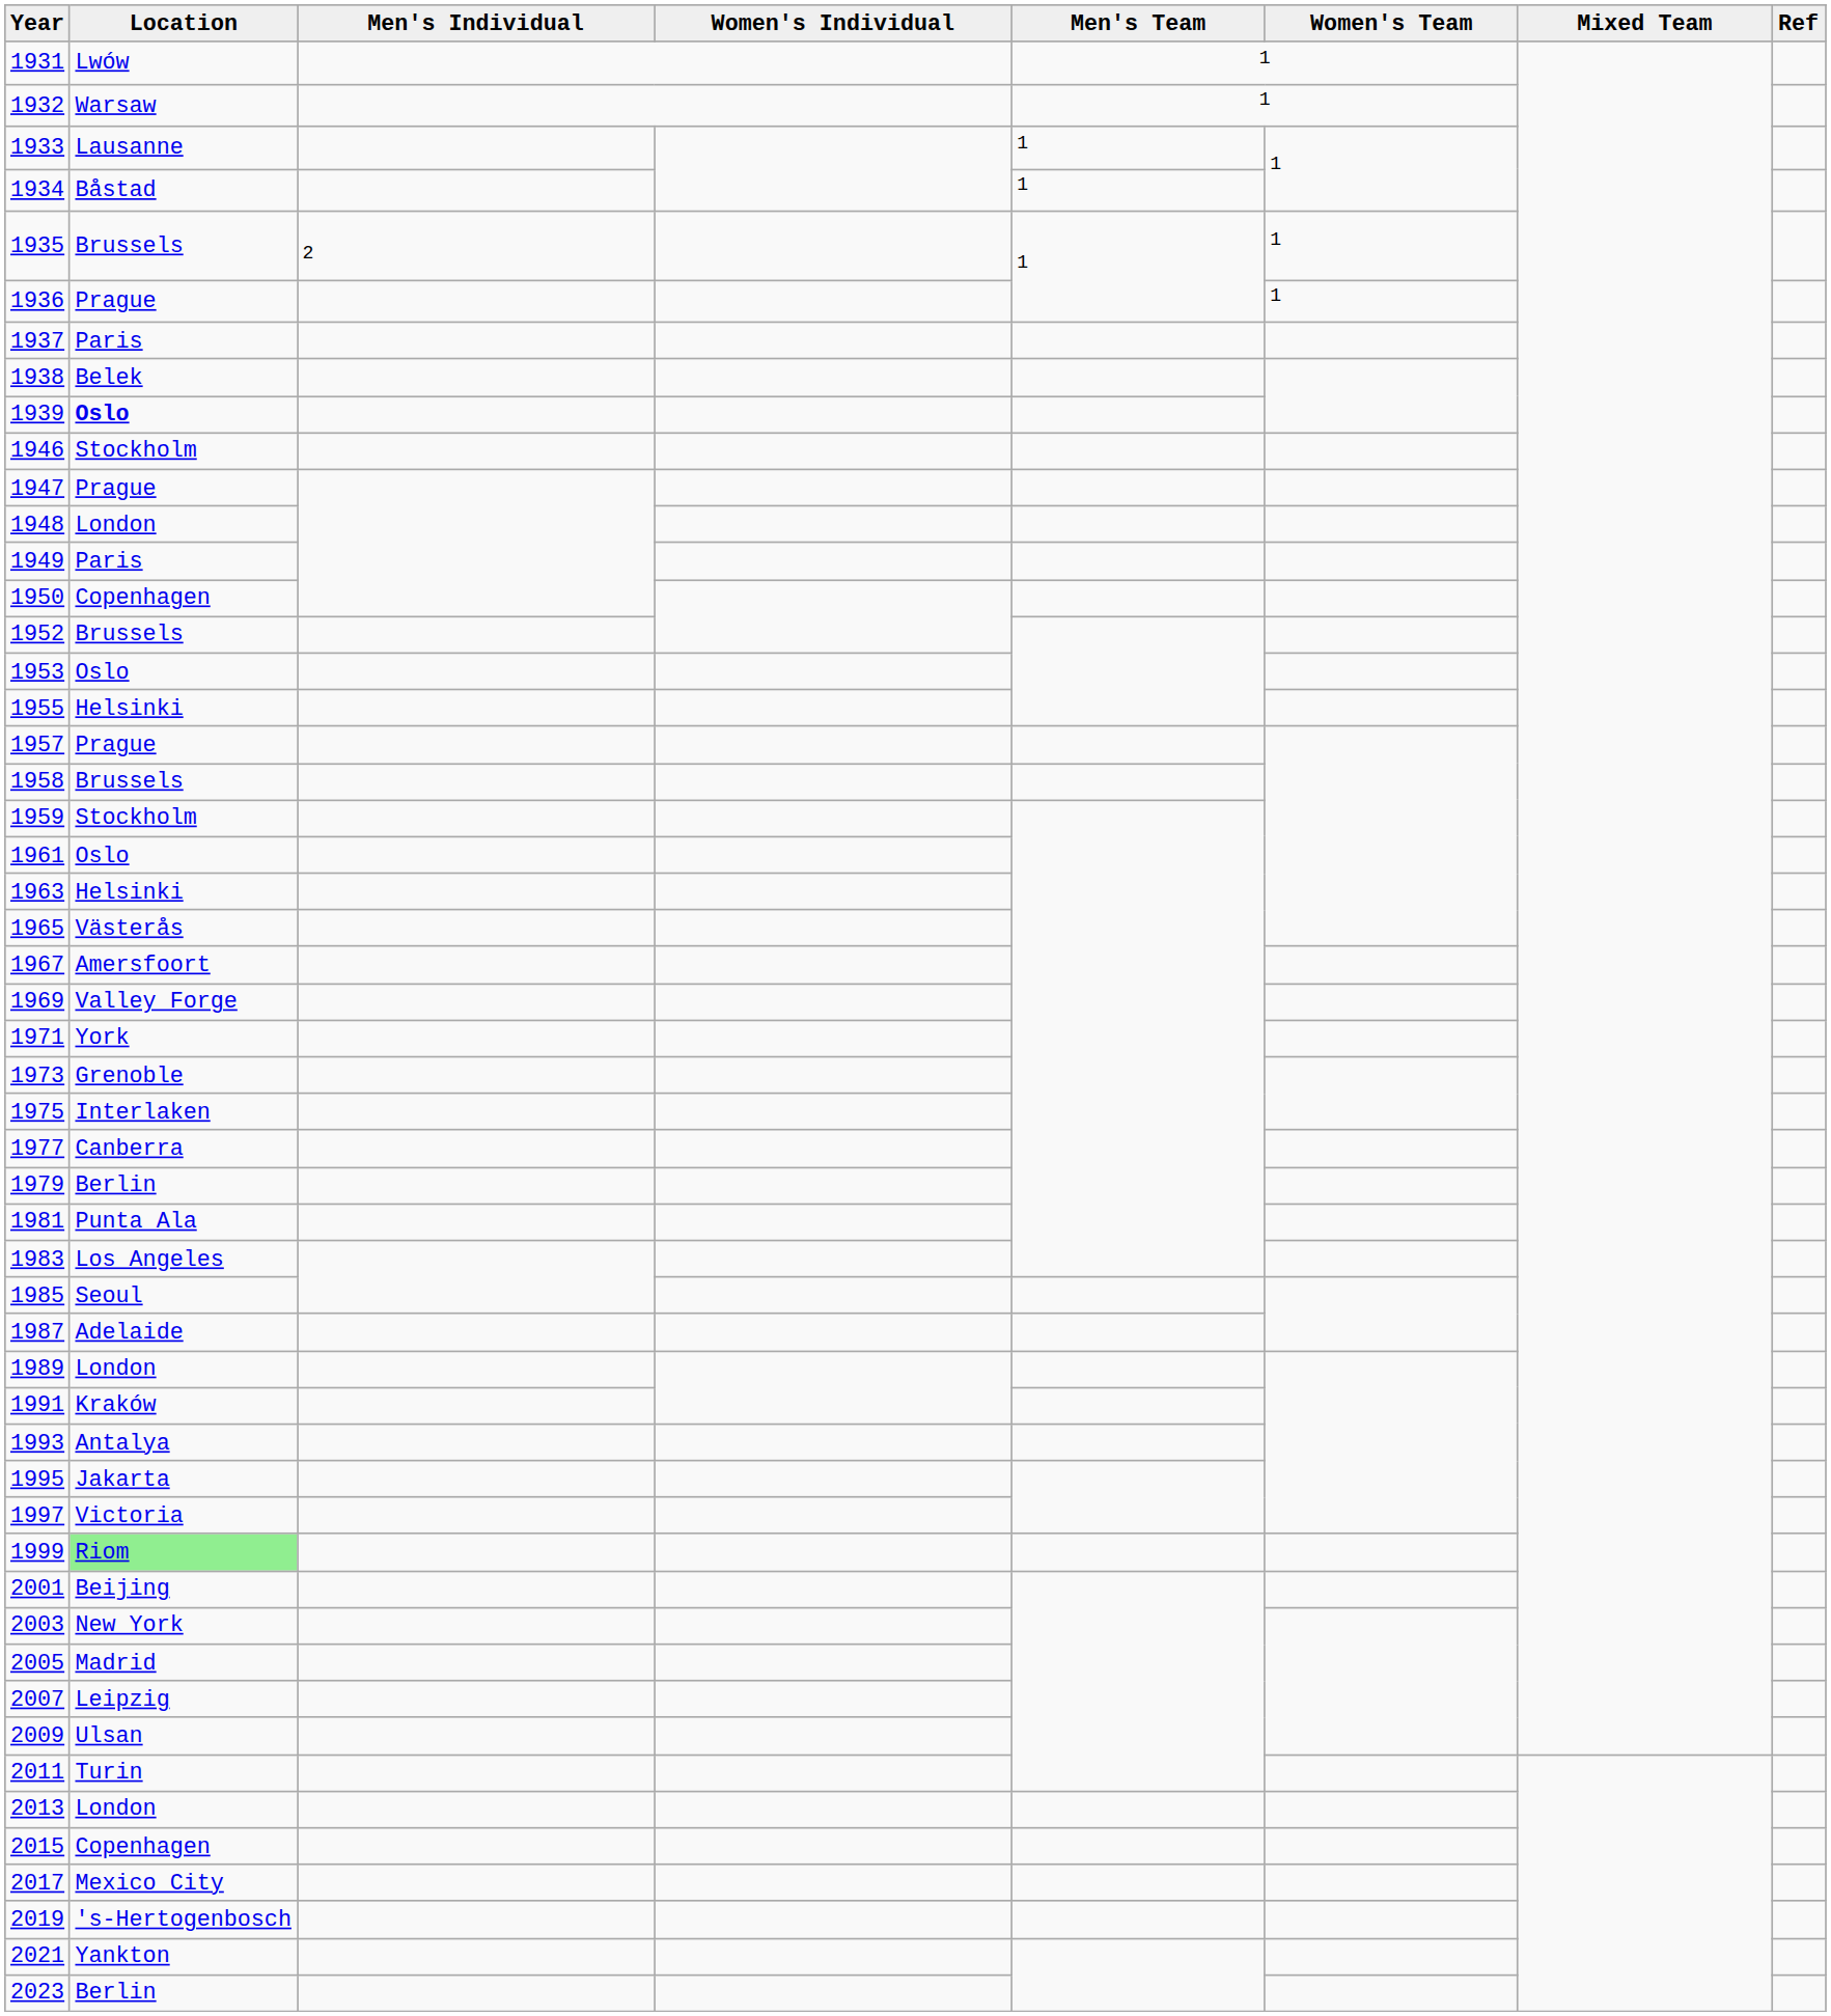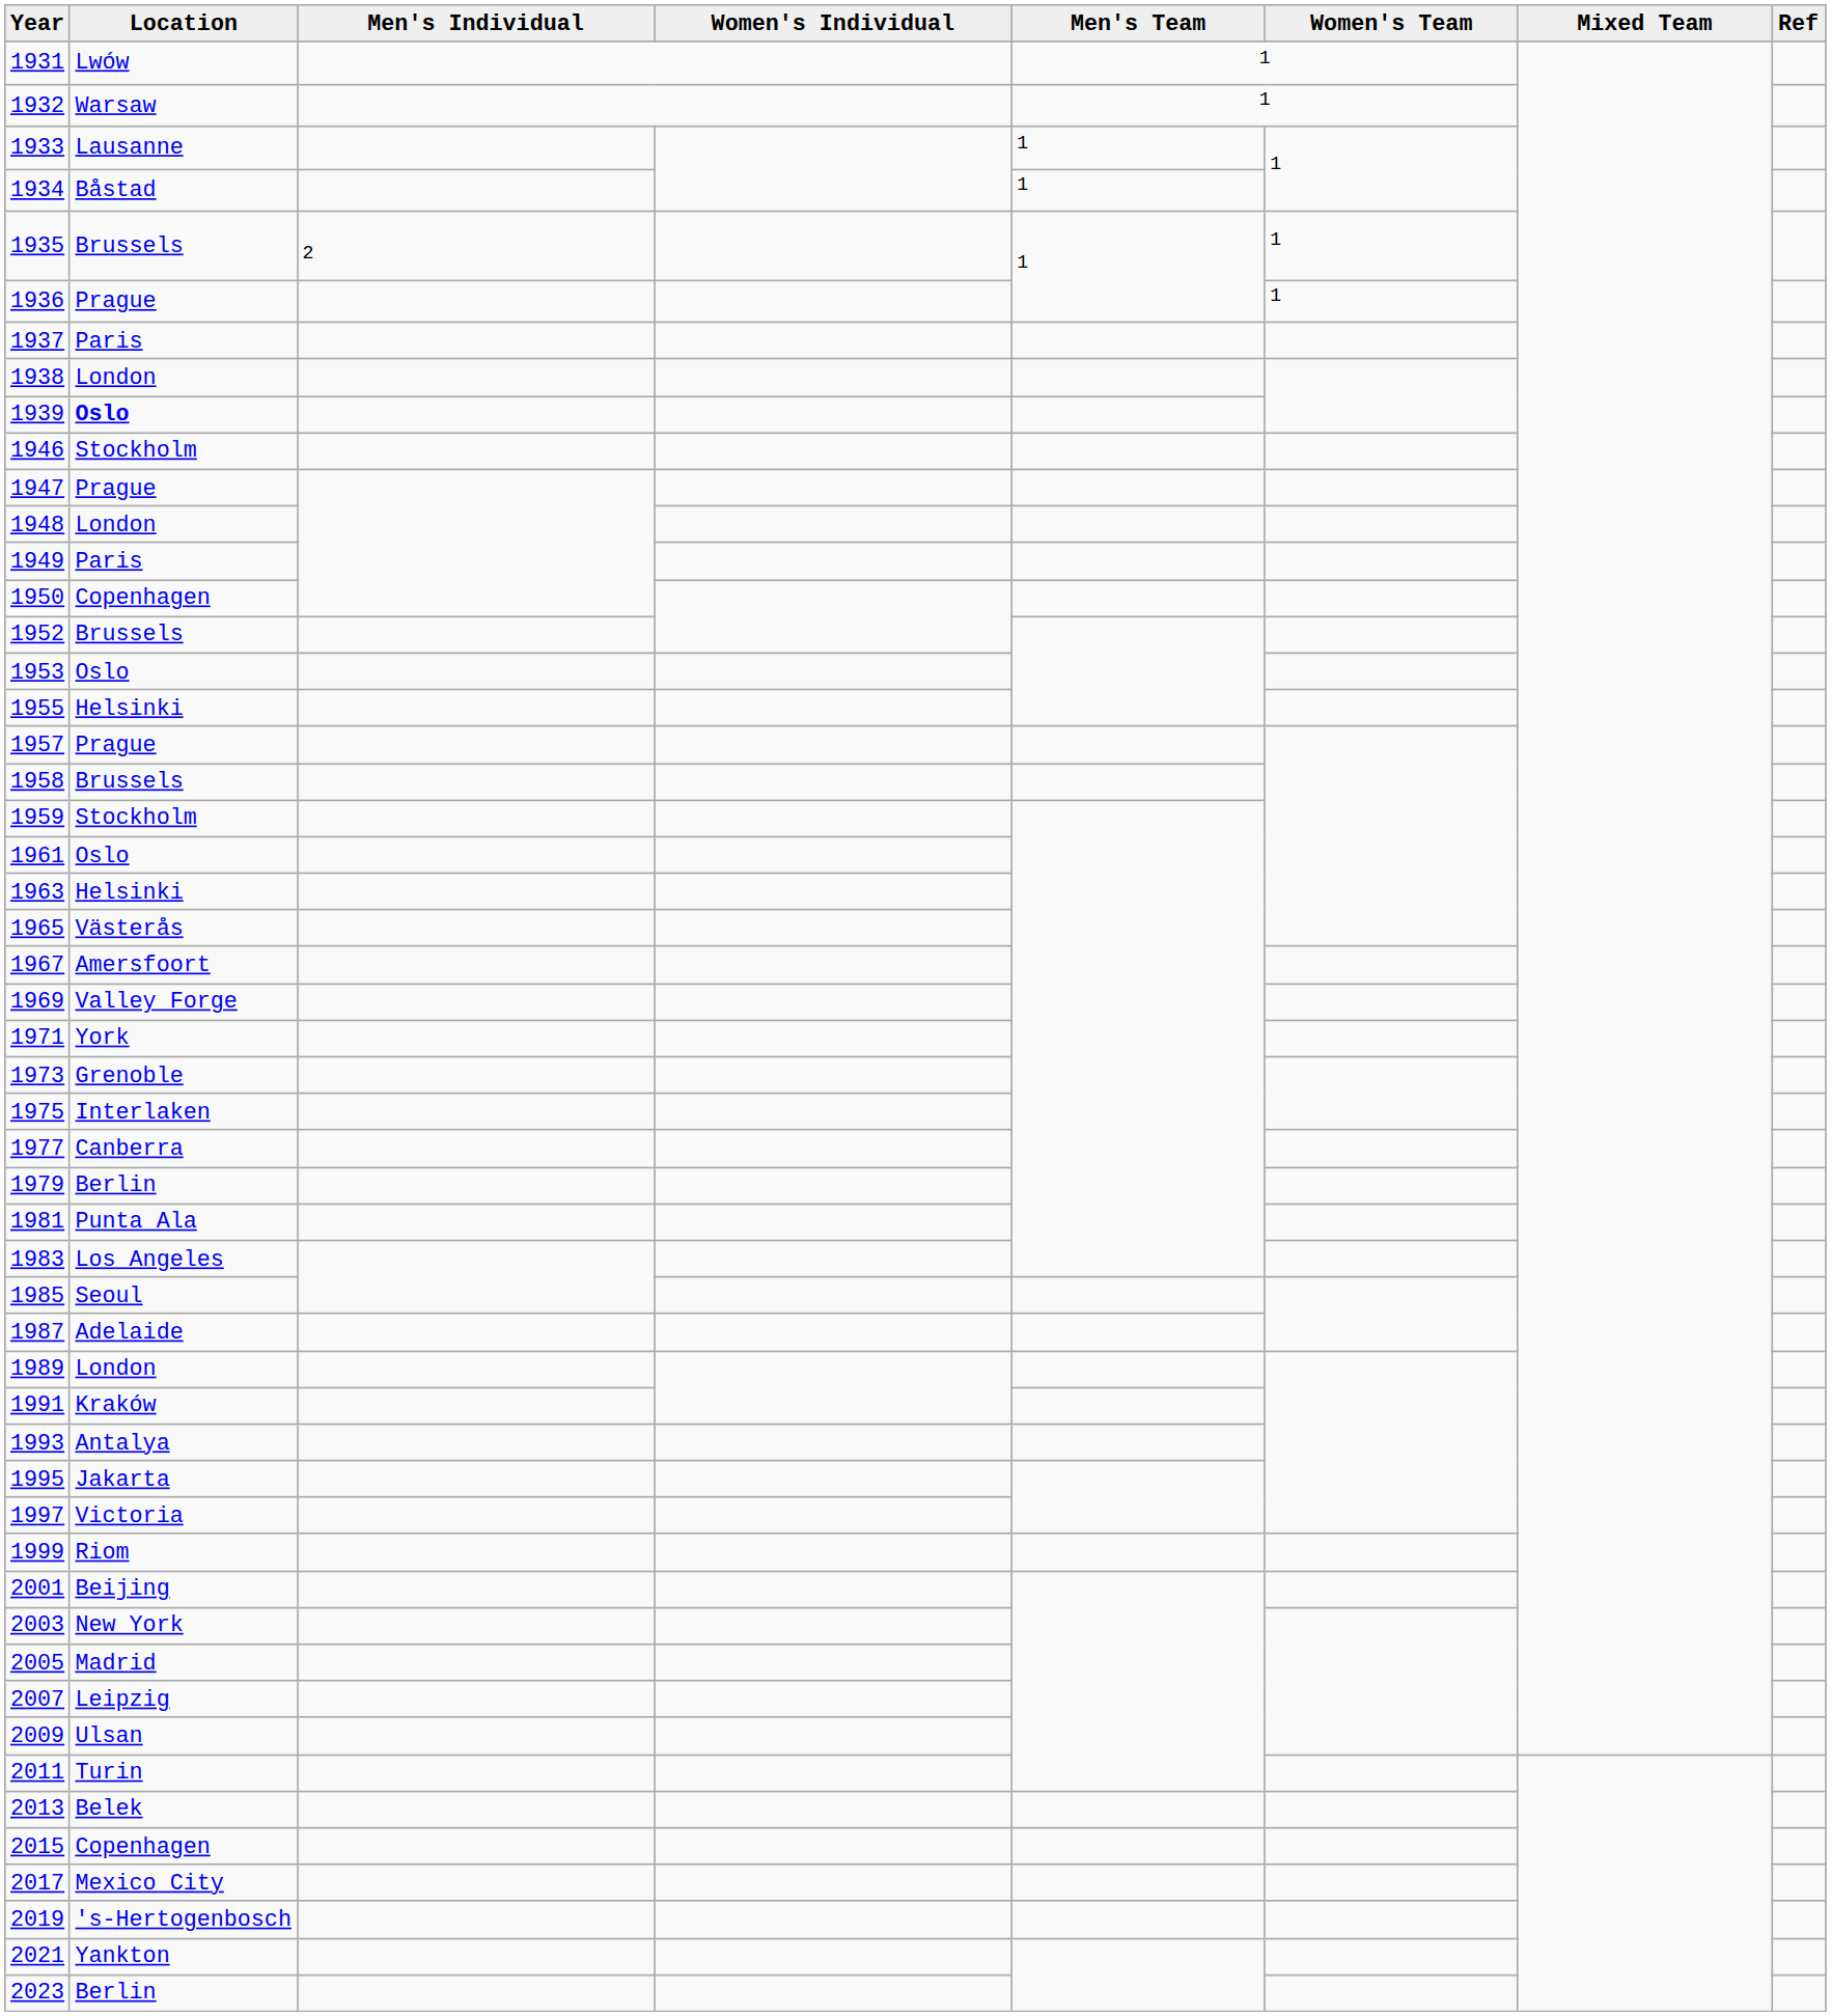1938 | Location: Belek -> London
1999 | Location: lightgreen background -> no background
2013 | Location: London -> Belek
